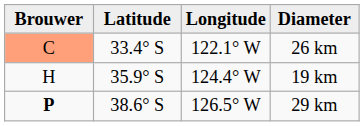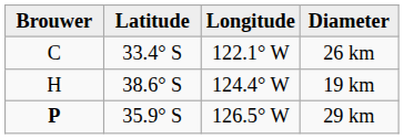26 km | Brouwer: lightsalmon background -> no background
19 km | Latitude: 35.9° S -> 38.6° S
29 km | Latitude: 38.6° S -> 35.9° S
